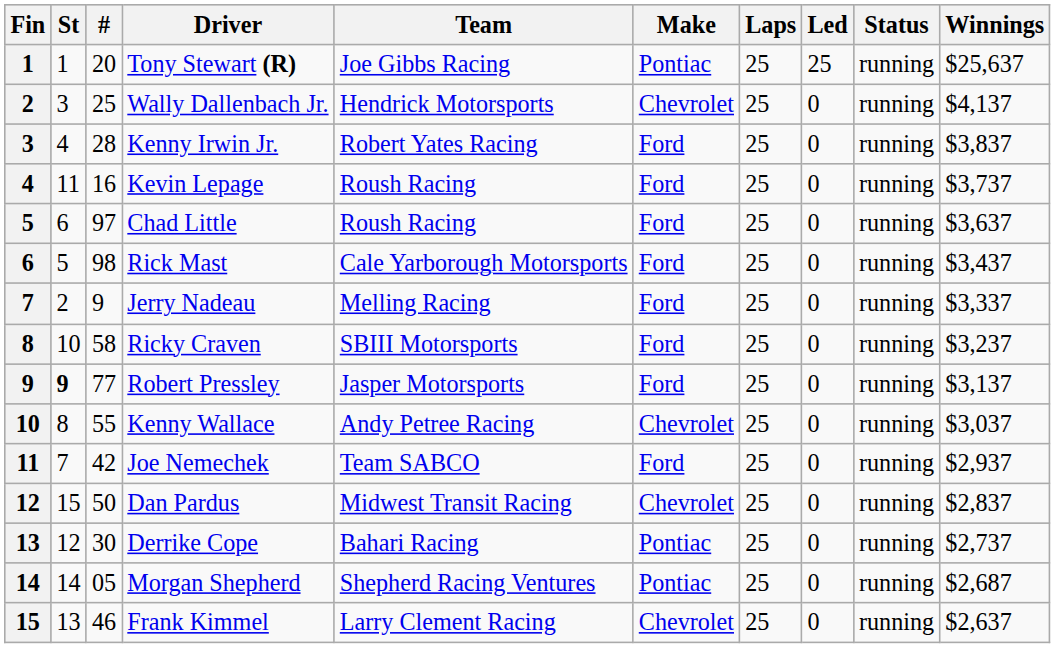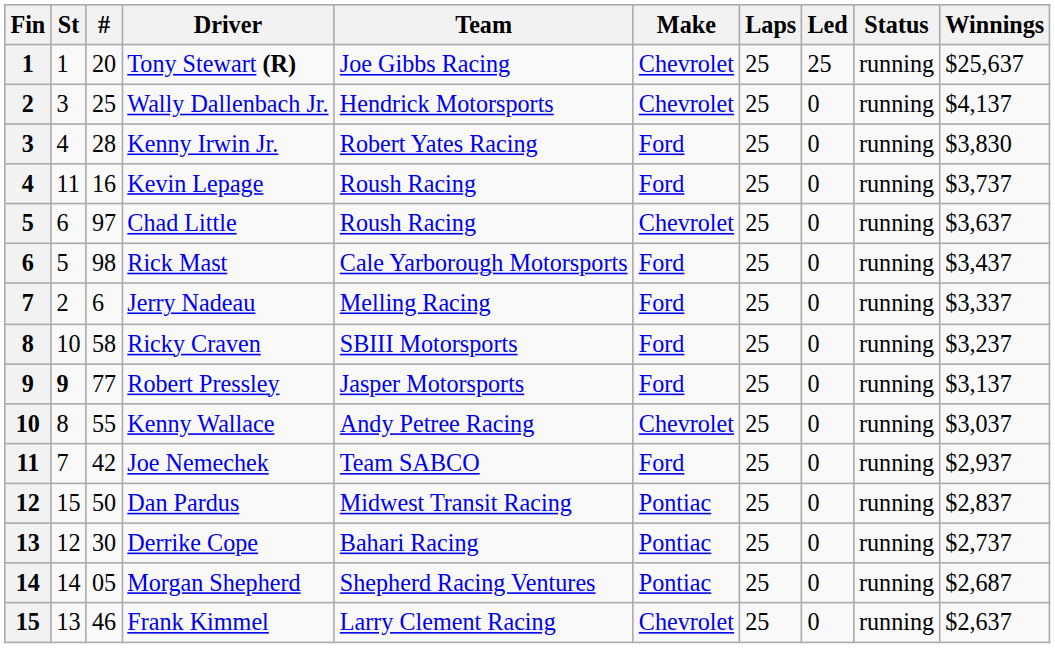Tony Stewart (R) | Make: Pontiac -> Chevrolet
Kenny Irwin Jr. | Winnings: $3,837 -> $3,830
Chad Little | Make: Ford -> Chevrolet
Jerry Nadeau | #: 9 -> 6
Dan Pardus | Make: Chevrolet -> Pontiac
